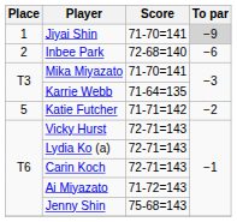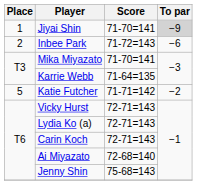Inbee Park | Score: 72-68=140 -> 71-72=143
Ai Miyazato | Score: 71-72=143 -> 72-68=140
